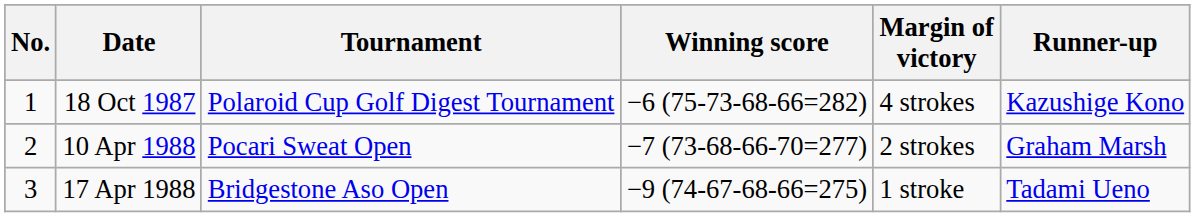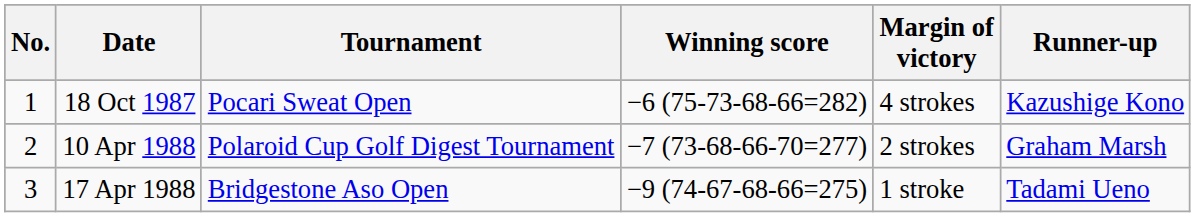18 Oct 1987 | Tournament: Polaroid Cup Golf Digest Tournament -> Pocari Sweat Open
10 Apr 1988 | Tournament: Pocari Sweat Open -> Polaroid Cup Golf Digest Tournament
